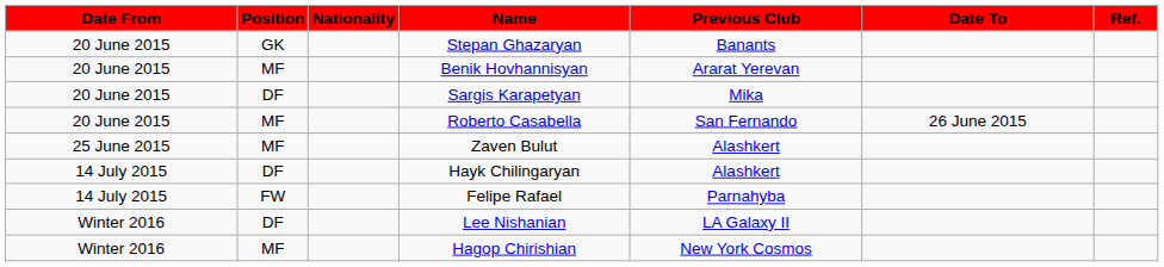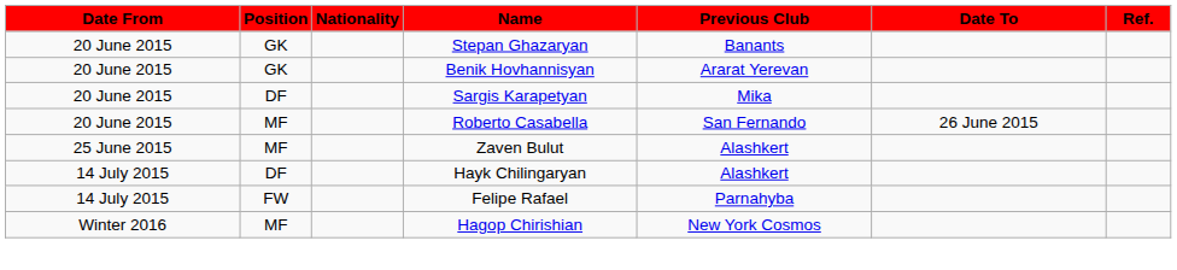Benik Hovhannisyan | Position: MF -> GK
- row: Winter 2016 | DF | Lee Nishanian | LA Galaxy II
